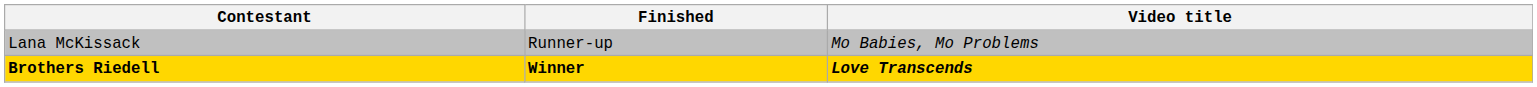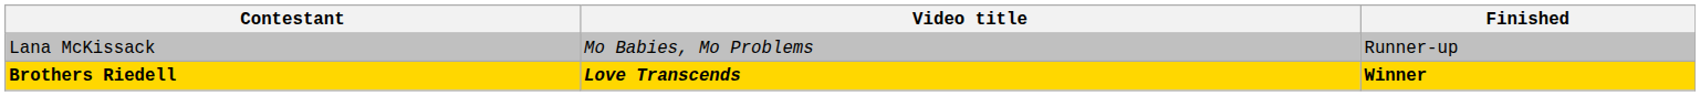columns swapped: Video title <-> Finished
